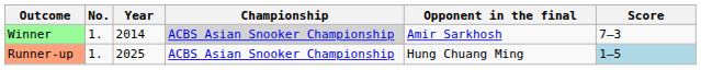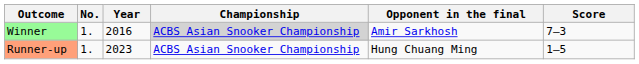Winner | Year: 2014 -> 2016
Runner-up | Year: 2025 -> 2023
Runner-up | Score: lightblue background -> no background
